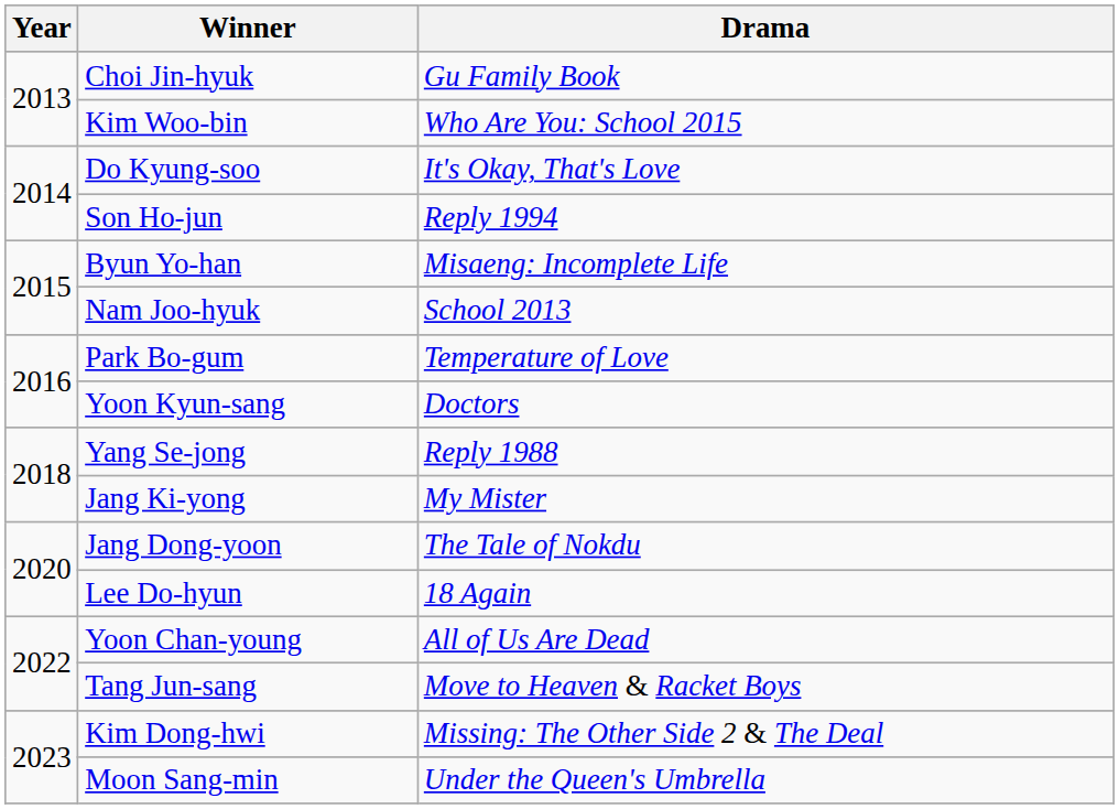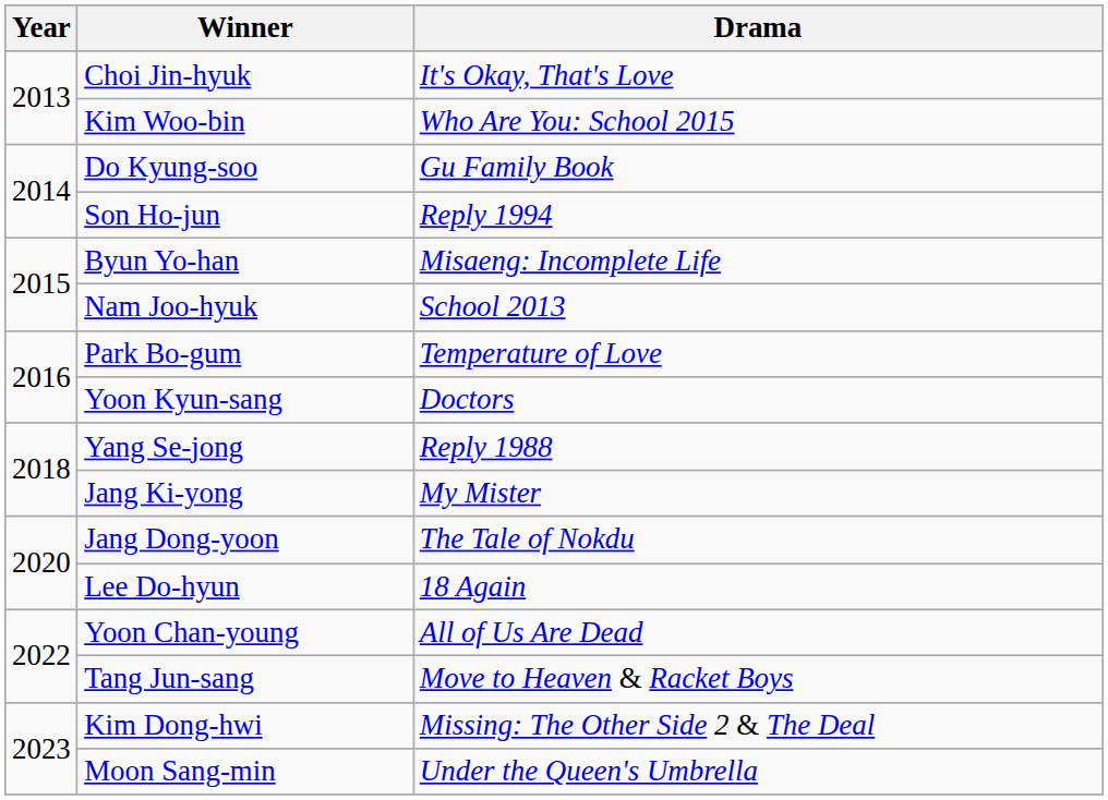Choi Jin-hyuk | Drama: Gu Family Book -> It's Okay, That's Love
Do Kyung-soo | Drama: It's Okay, That's Love -> Gu Family Book
